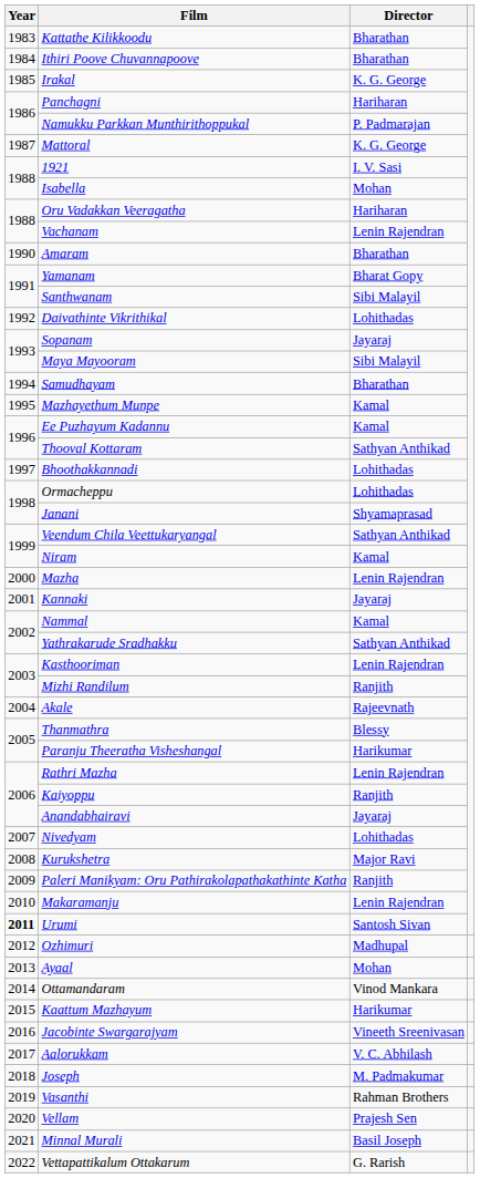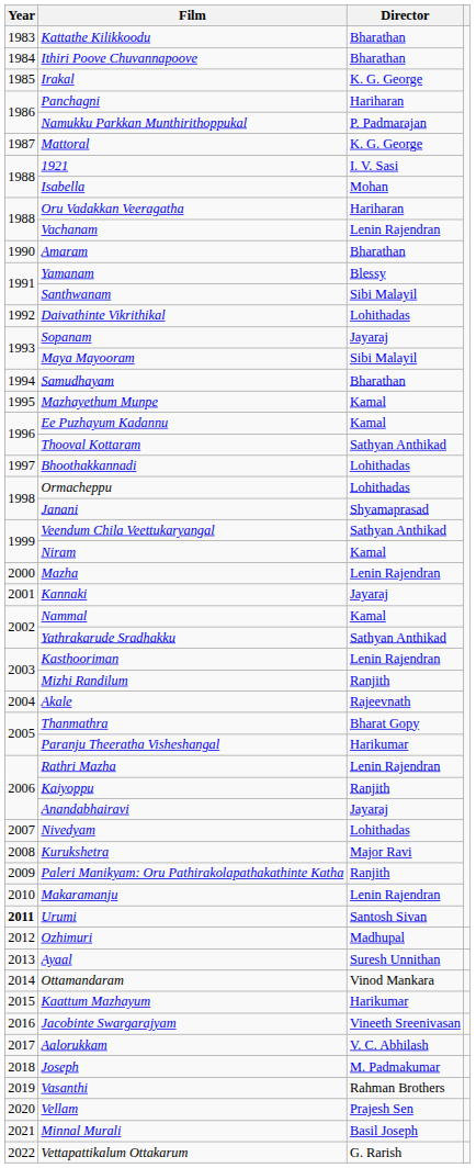Yamanam | Director: Bharat Gopy -> Blessy
Thanmathra | Director: Blessy -> Bharat Gopy
Ayaal | Director: Mohan -> Suresh Unnithan
